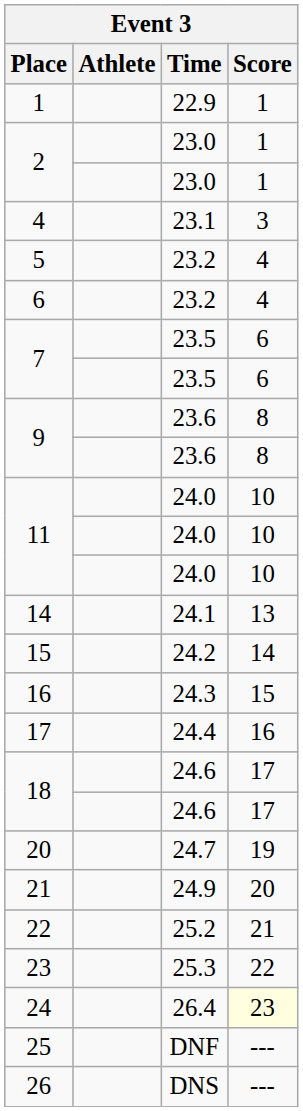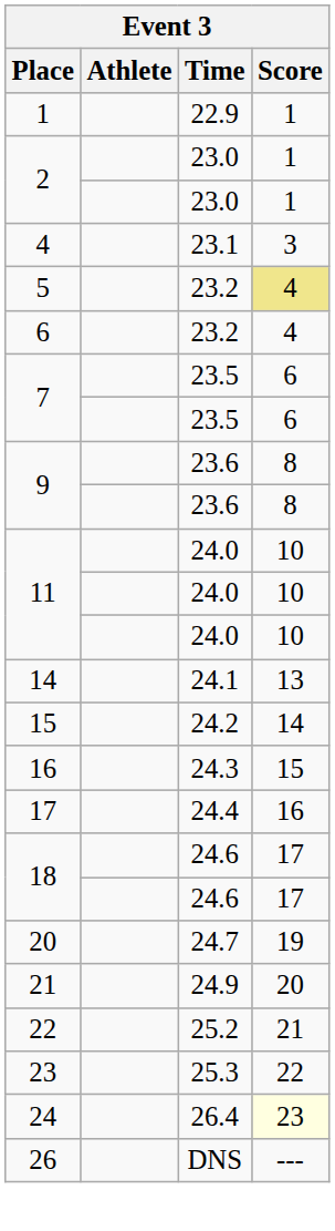5 | Score: no background -> khaki background
- row: 25 | DNF | ---
